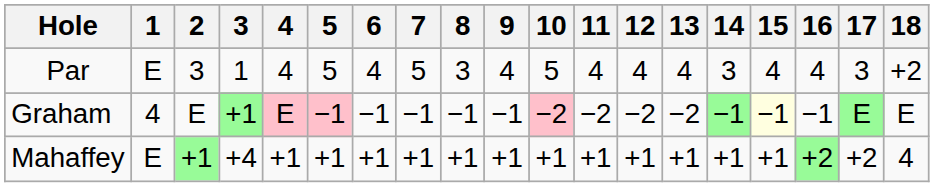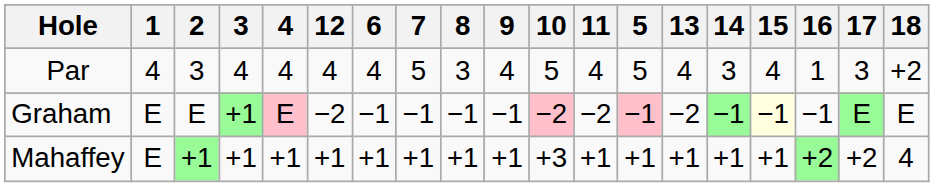columns swapped: 5 <-> 12
Par | 1: E -> 4
Par | 3: 1 -> 4
Par | 16: 4 -> 1
Graham | 1: 4 -> E
Mahaffey | 3: +4 -> +1
Mahaffey | 10: +1 -> +3
